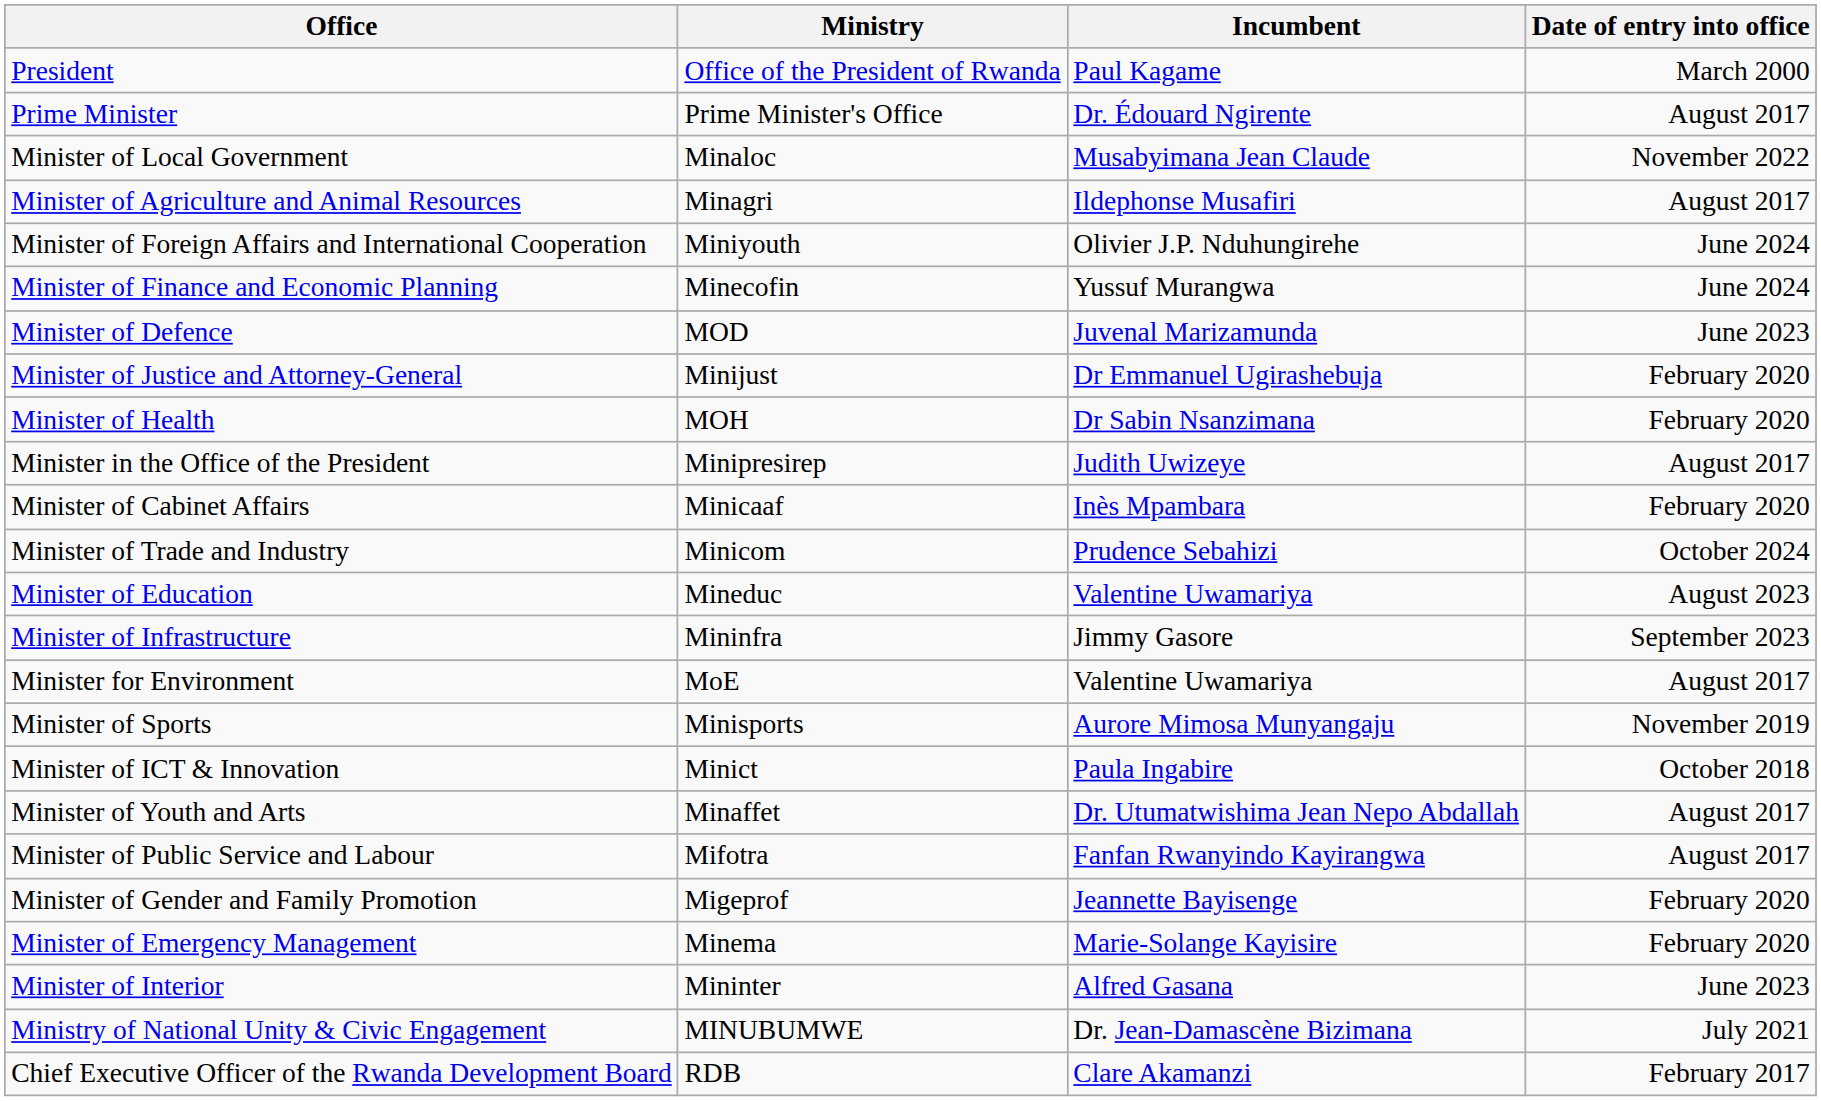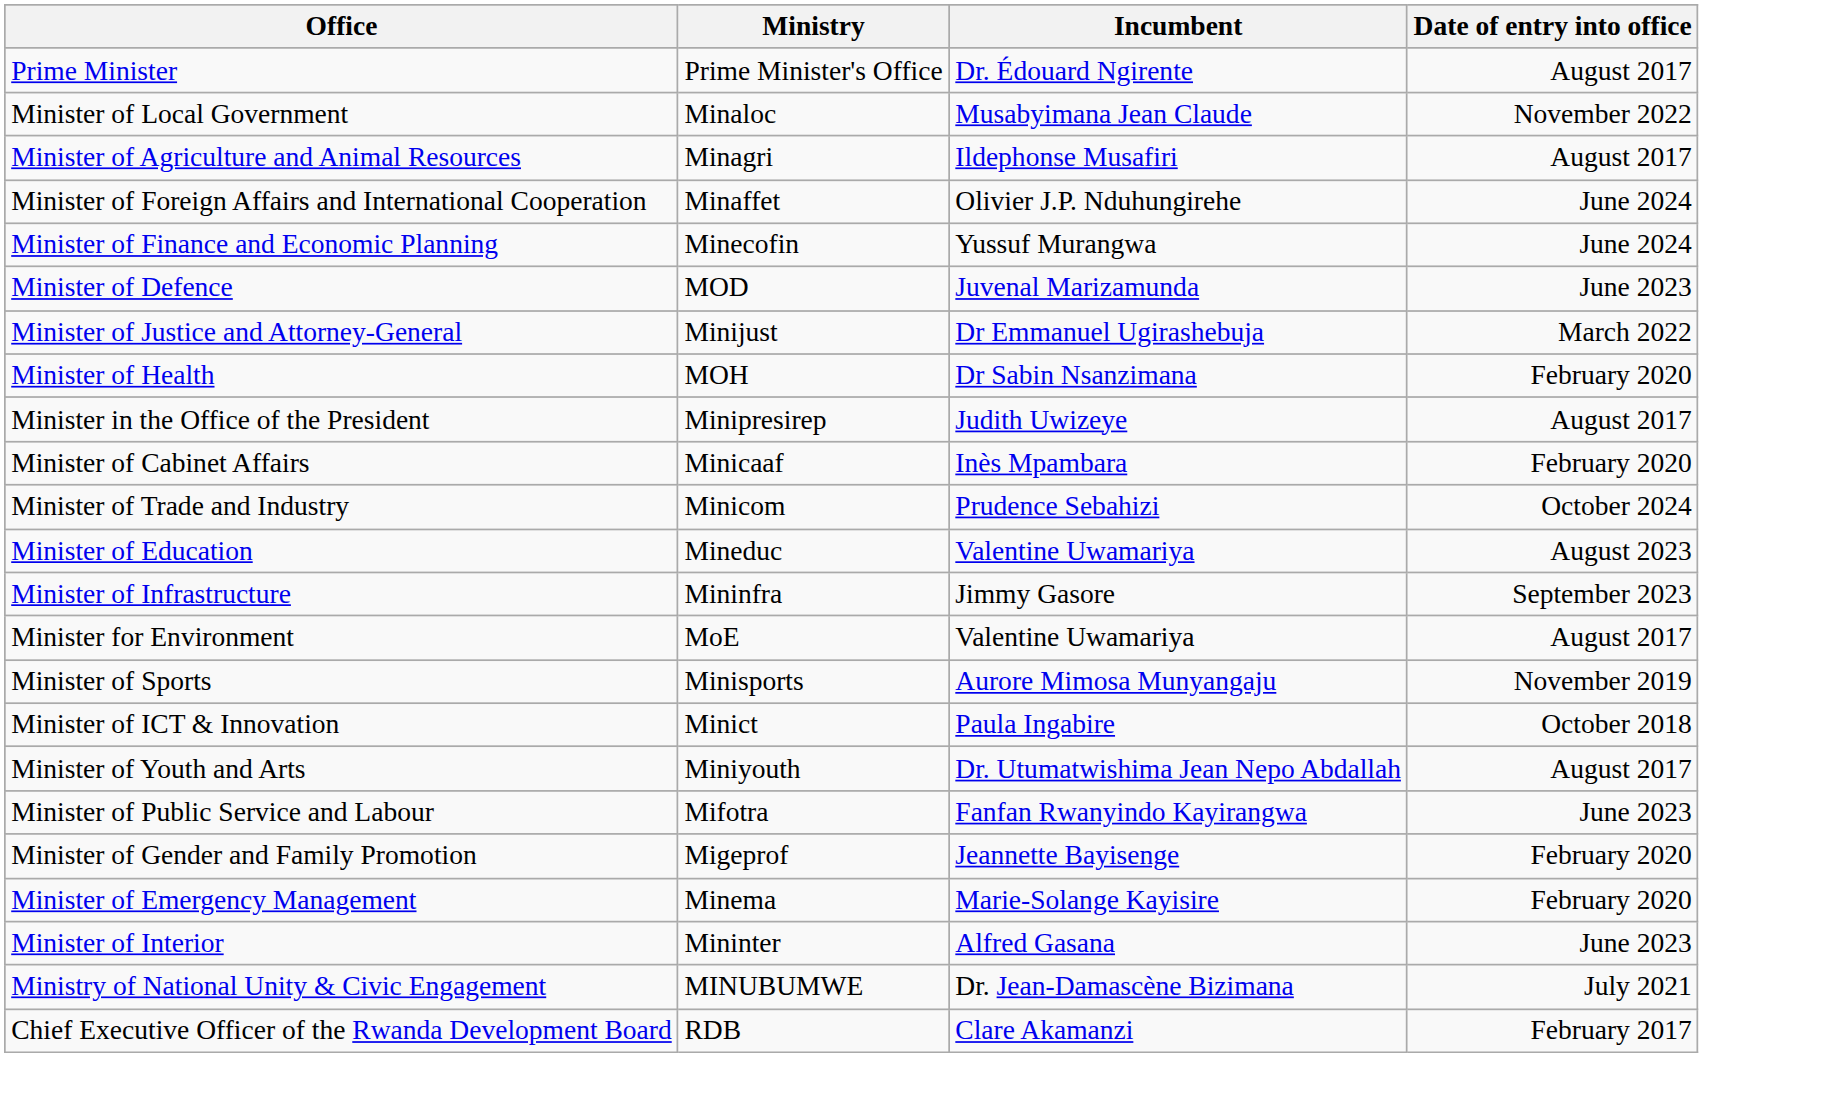- row: President | Office of the President of Rwanda | Paul Kagame | March 2000
Minister of Foreign Affairs and International Cooperation | Ministry: Miniyouth -> Minaffet
Minister of Justice and Attorney-General | Date of entry into office: February 2020 -> March 2022
Minister of Youth and Arts | Ministry: Minaffet -> Miniyouth
Minister of Public Service and Labour | Date of entry into office: August 2017 -> June 2023
